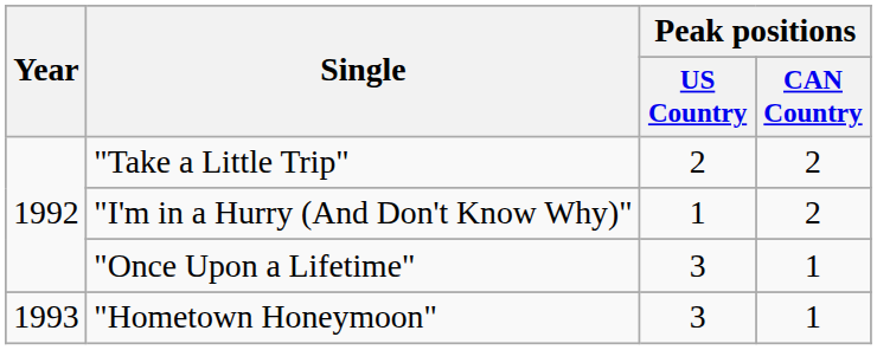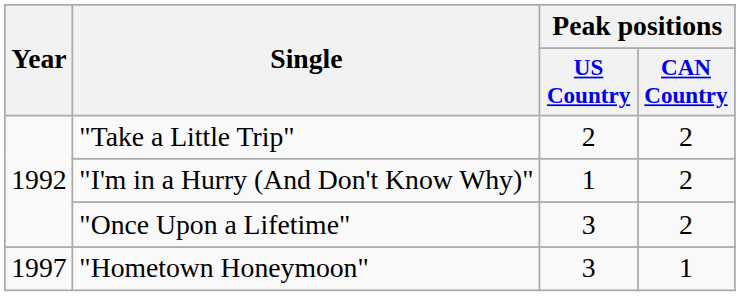"Once Upon a Lifetime" | Peak positions / CAN Country: 1 -> 2
"Hometown Honeymoon" | Year: 1993 -> 1997
